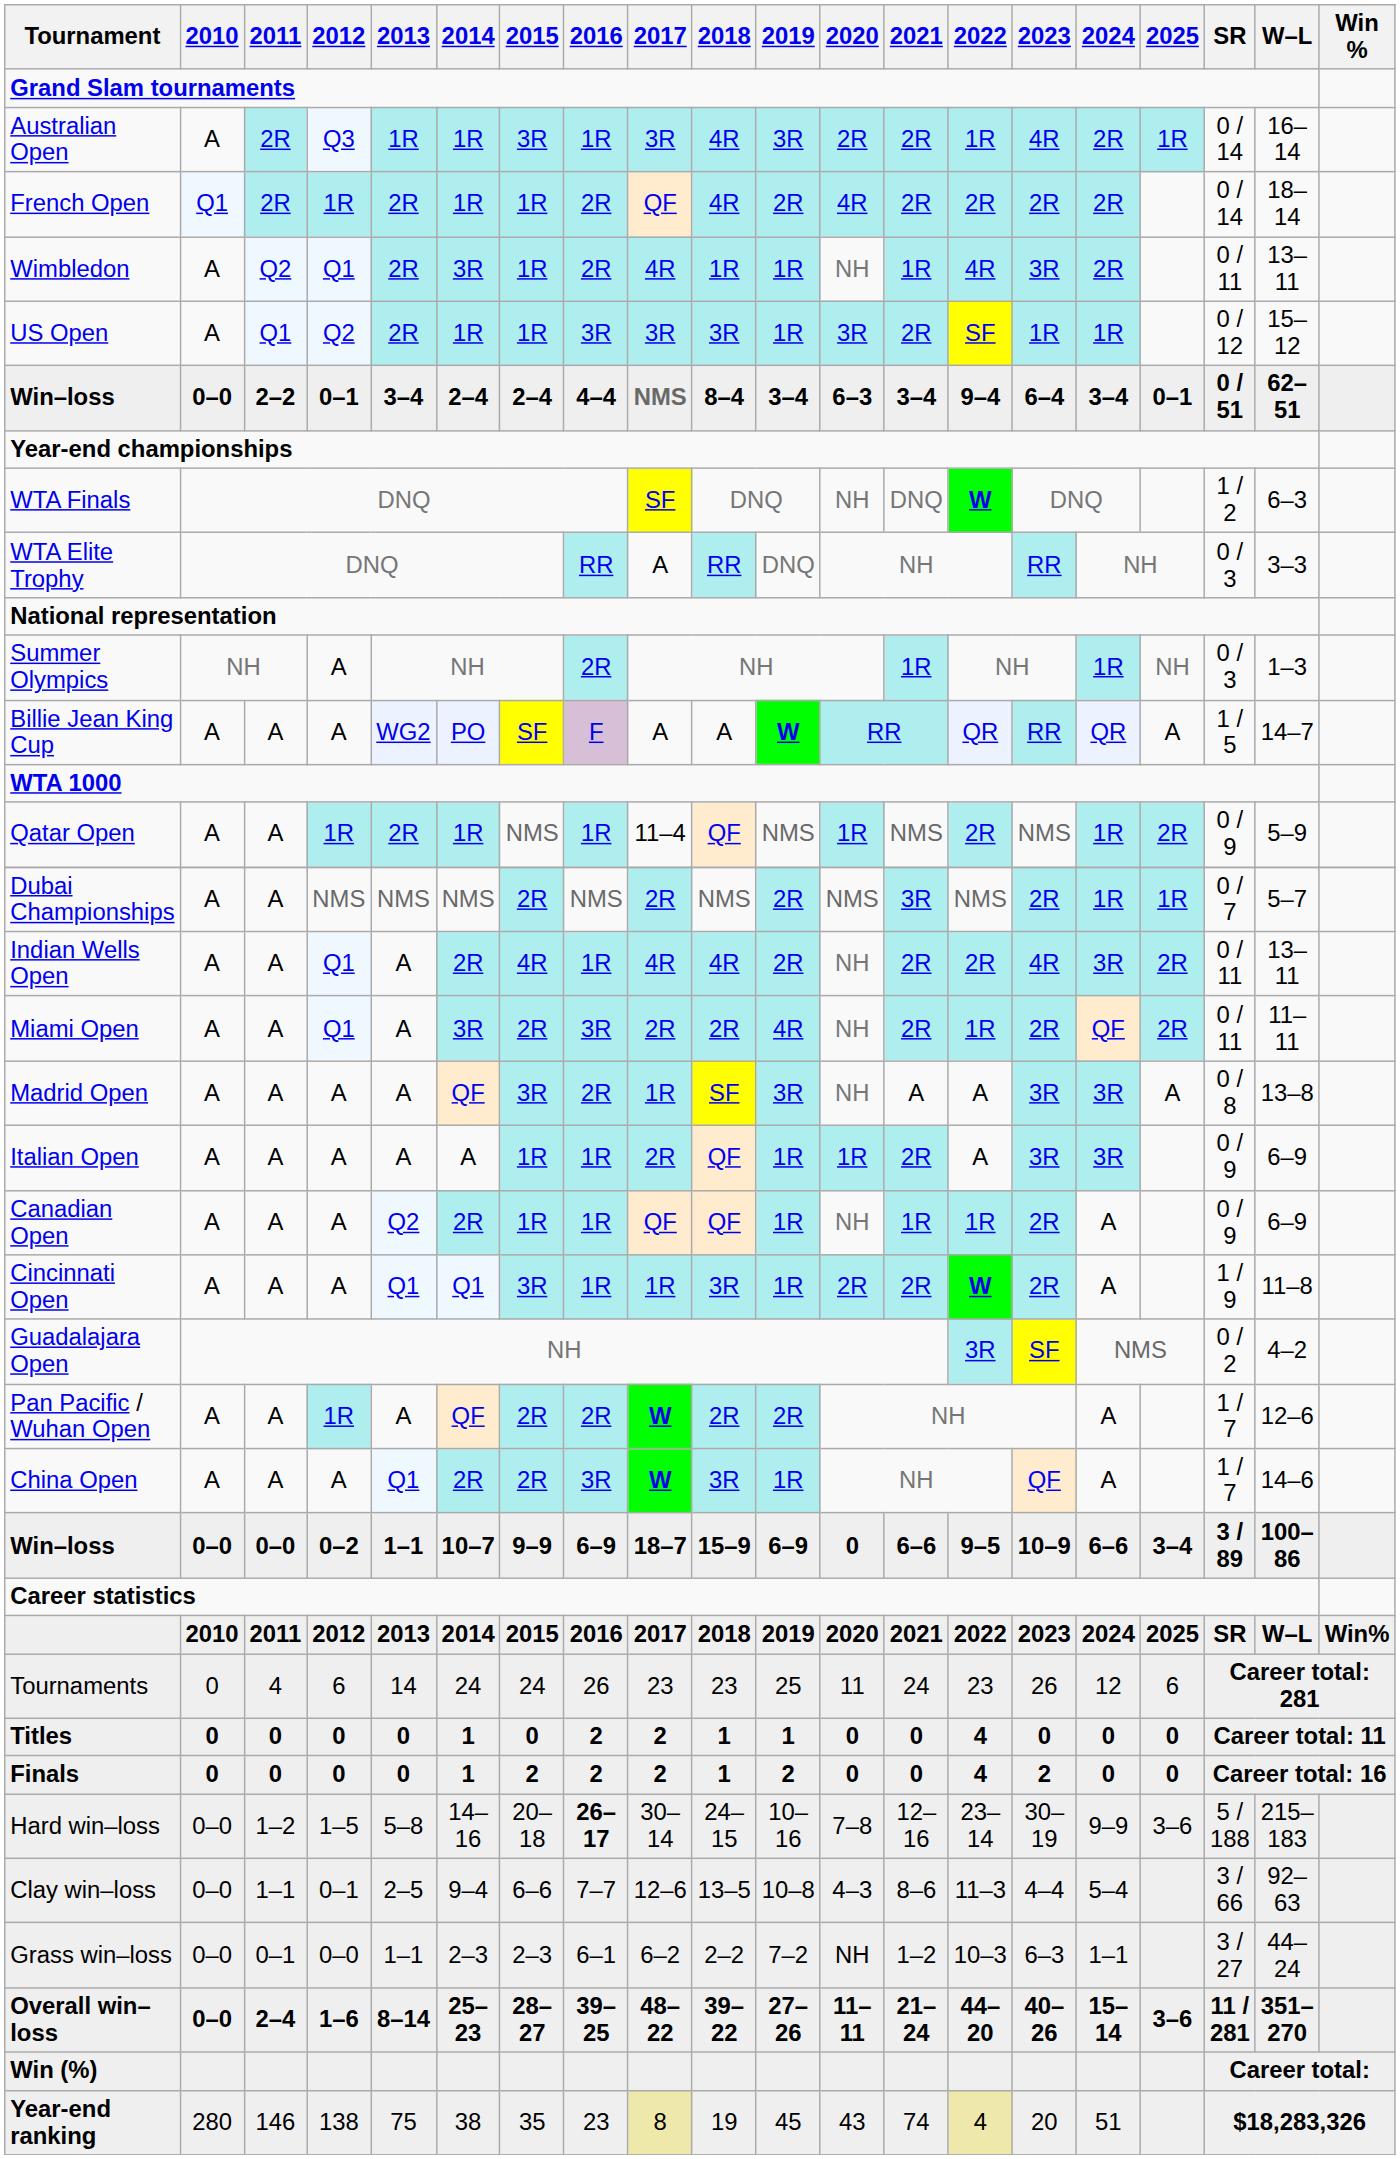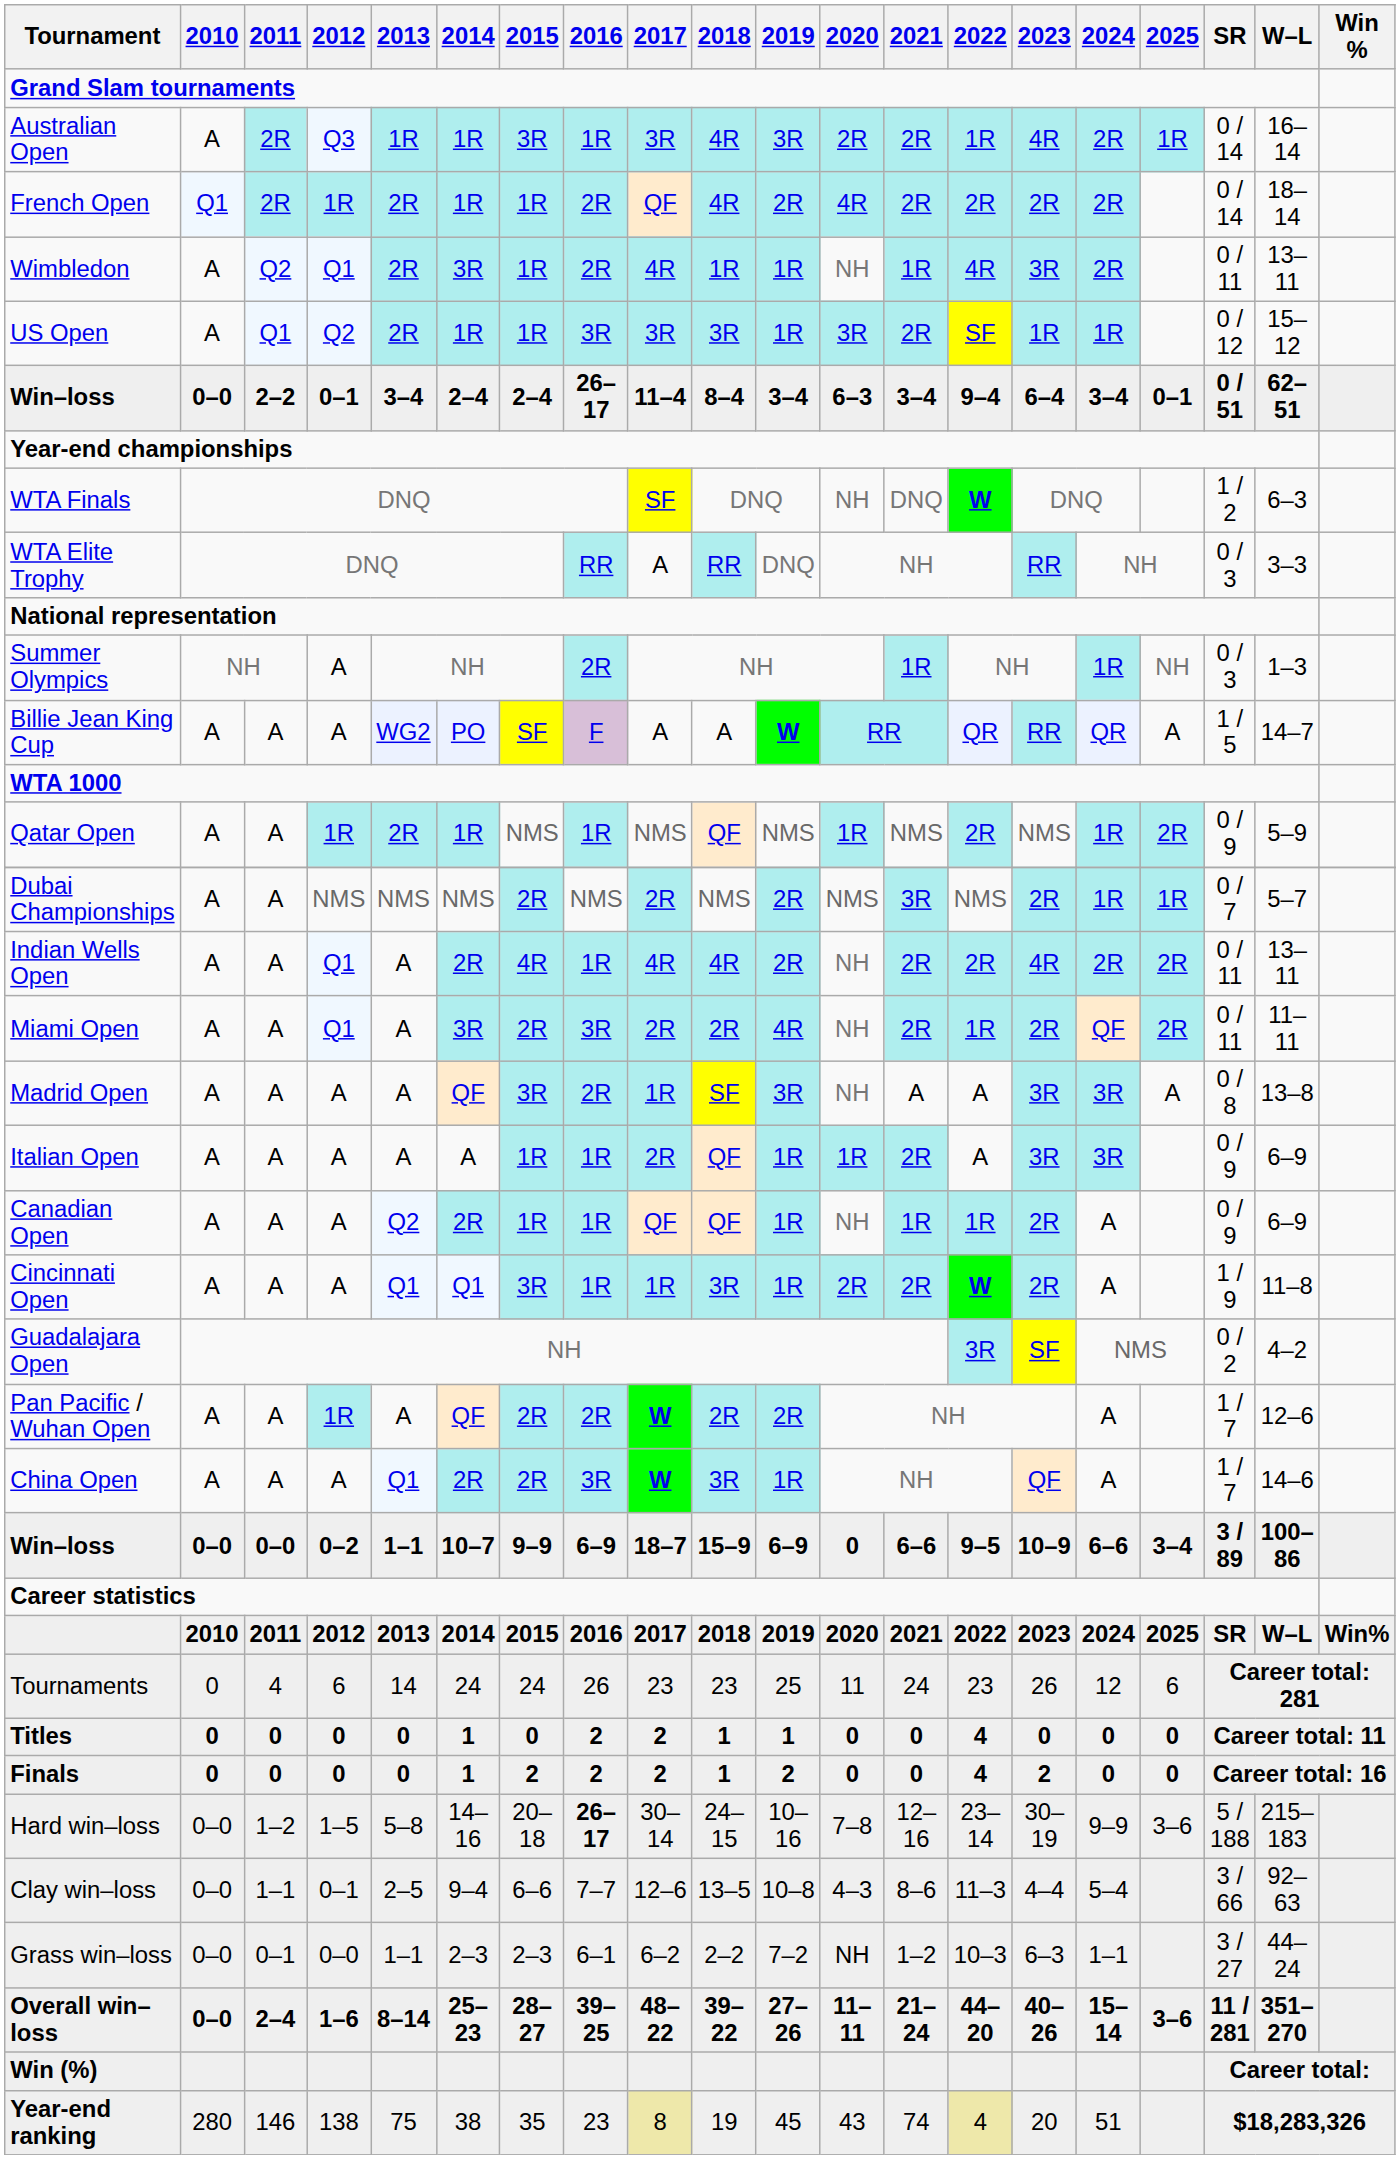Win–loss / 0–1 | 2016: 4–4 -> 26–17
Win–loss / 0–1 | 2017: NMS -> 11–4
Qatar Open | 2017: 11–4 -> NMS
Indian Wells Open | 2024: 3R -> 2R
